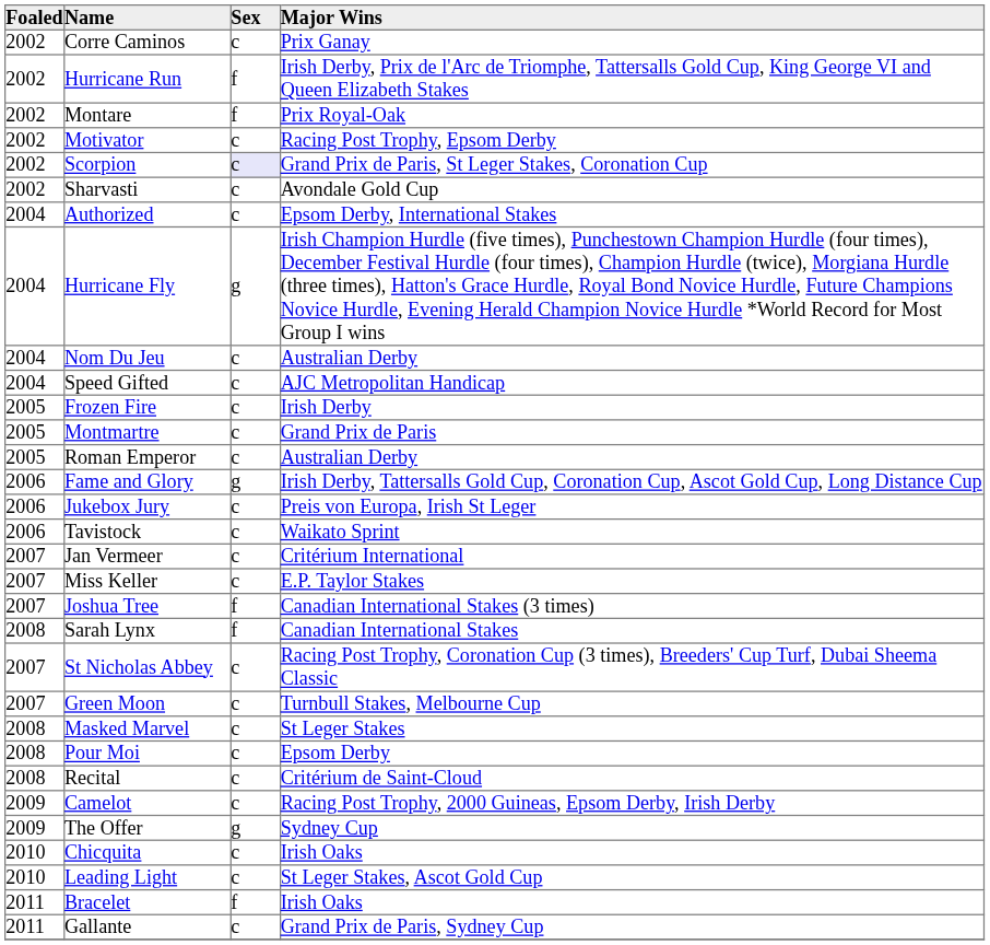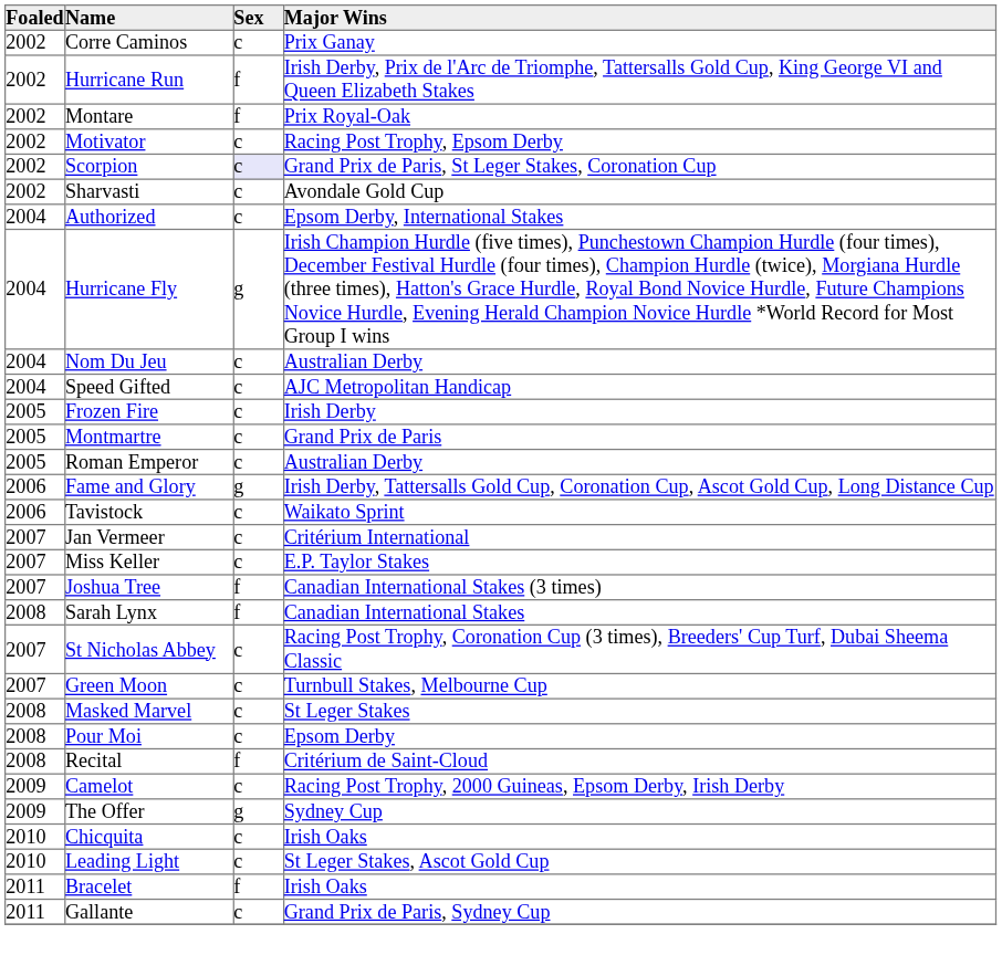- row: 2006 | Jukebox Jury | c | Preis von Europa, Irish St Leger
Recital | Sex: c -> f
